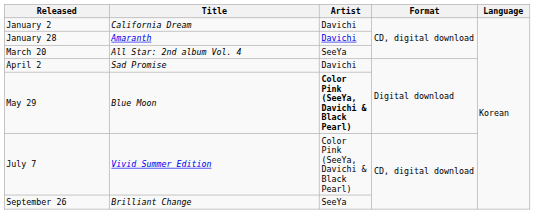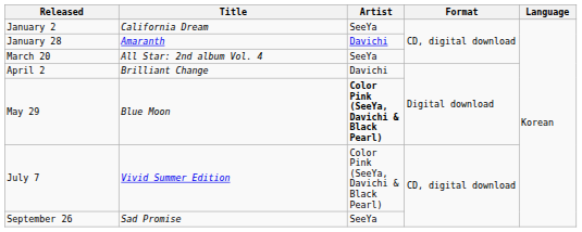January 2 | Artist: Davichi -> SeeYa
April 2 | Title: Sad Promise -> Brilliant Change
September 26 | Title: Brilliant Change -> Sad Promise
